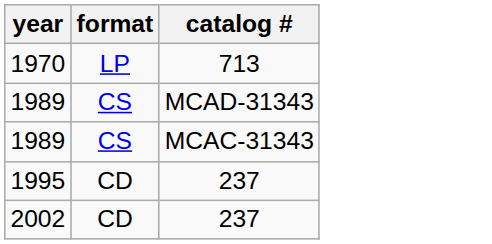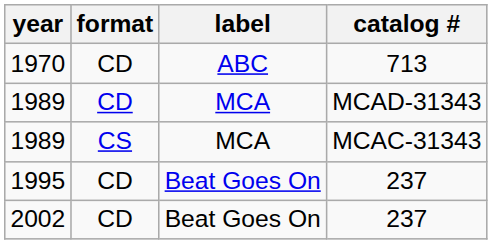+ column: label | ABC | MCA | MCA | Beat Goes On | Beat Goes On
1970 | format: LP -> CD
1989 / MCAD-31343 | format: CS -> CD
